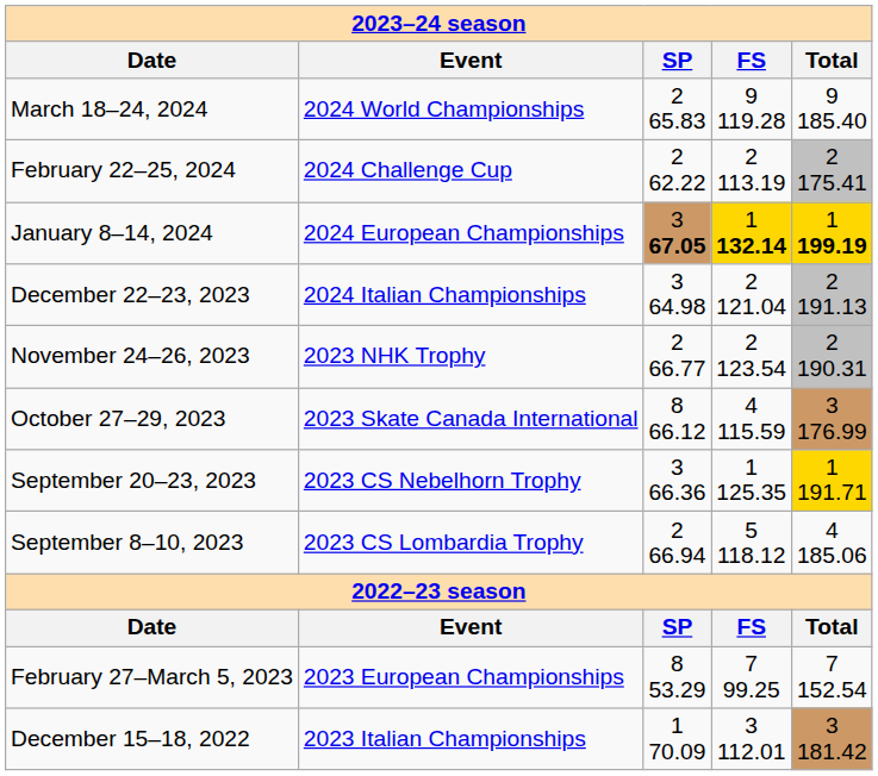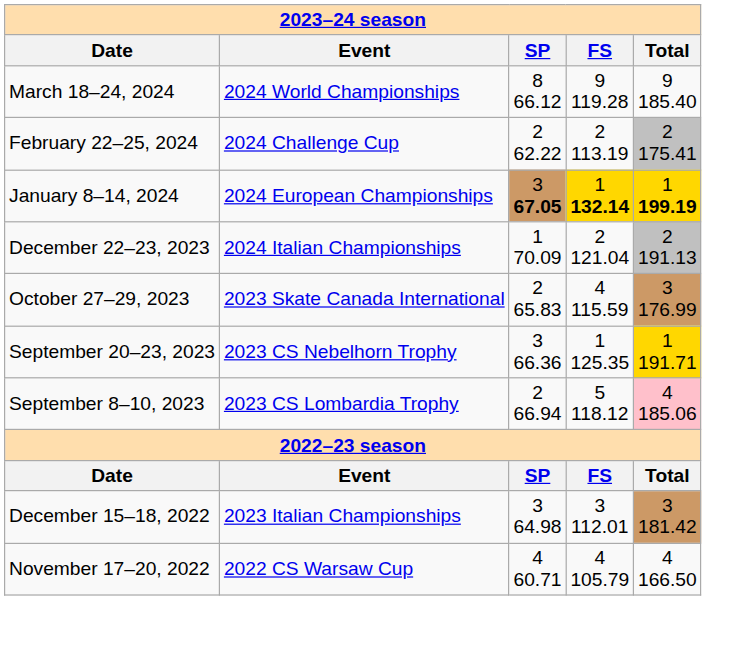March 18–24, 2024 | column 3: 2 65.83 -> 8 66.12
December 22–23, 2023 | column 3: 3 64.98 -> 1 70.09
- row: November 24–26, 2023 | 2023 NHK Trophy | 2 66.77 | 2 123.54 | 2 190.31
October 27–29, 2023 | column 3: 8 66.12 -> 2 65.83
September 8–10, 2023 | column 5: no background -> pink background
- row: February 27–March 5, 2023 | 2023 European Championships | 8 53.29 | 7 99.25 | 7 152.54
December 15–18, 2022 | column 3: 1 70.09 -> 3 64.98
+ row: November 17–20, 2022 | 2022 CS Warsaw Cup | 4 60.71 | 4 105.79 | 4 166.50
